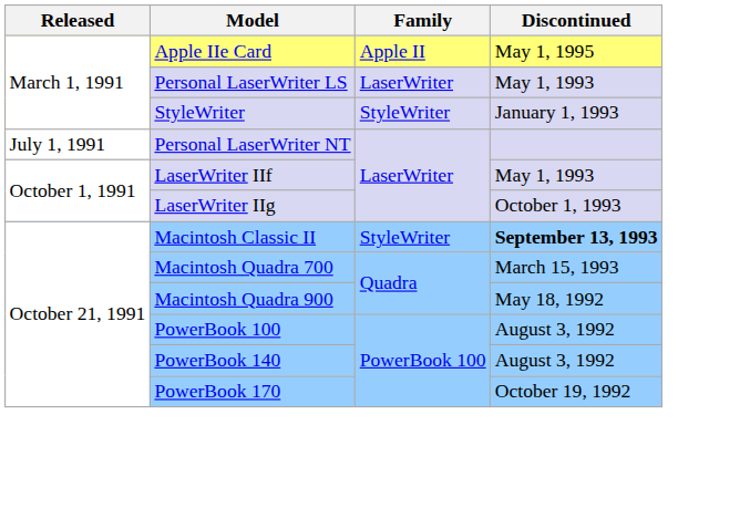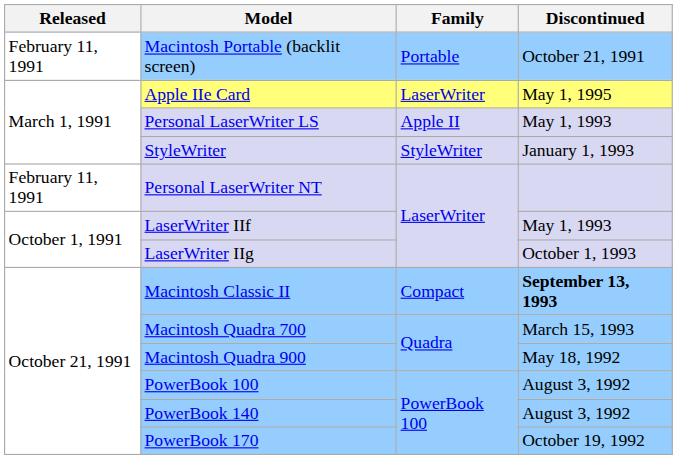+ row: February 11, 1991 | Macintosh Portable (backlit screen) | Portable | October 21, 1991
Apple IIe Card | Family: Apple II -> LaserWriter
Personal LaserWriter LS | Family: LaserWriter -> Apple II
Personal LaserWriter NT | Released: July 1, 1991 -> February 11, 1991
Macintosh Classic II | Family: StyleWriter -> Compact
